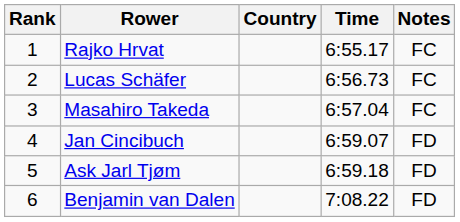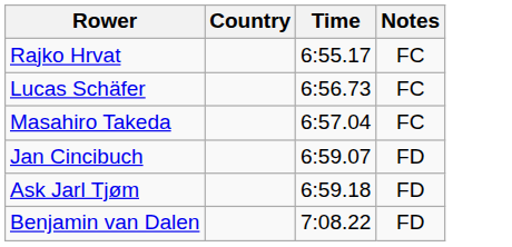- column: Rank | 1 | 2 | 3 | 4 | 5 | 6
